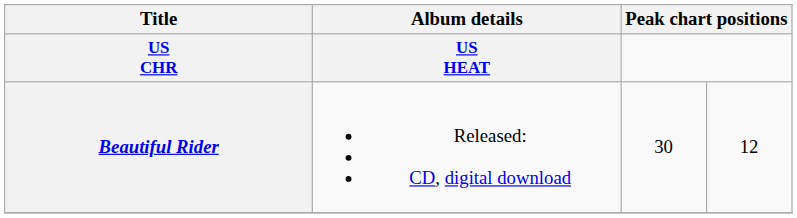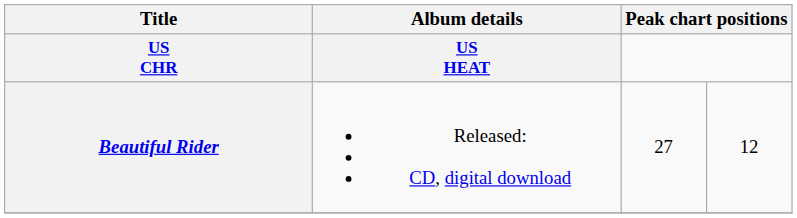Beautiful Rider | column 3: 30 -> 27
